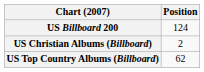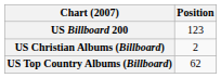US Billboard 200 | Position: 124 -> 123
